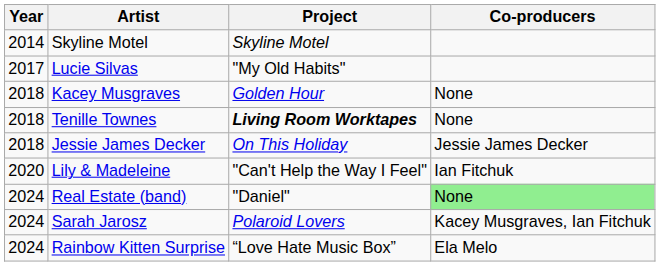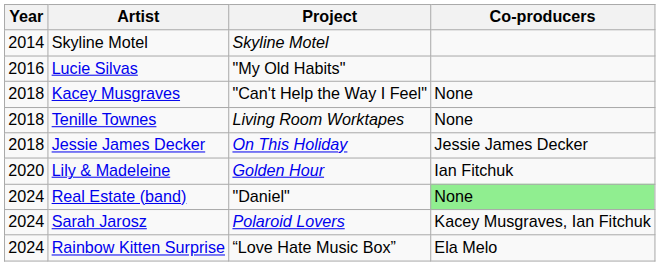Lucie Silvas | Year: 2017 -> 2016
Kacey Musgraves | Project: Golden Hour -> "Can't Help the Way I Feel"
Tenille Townes | Project: bold -> normal
Lily & Madeleine | Project: "Can't Help the Way I Feel" -> Golden Hour
